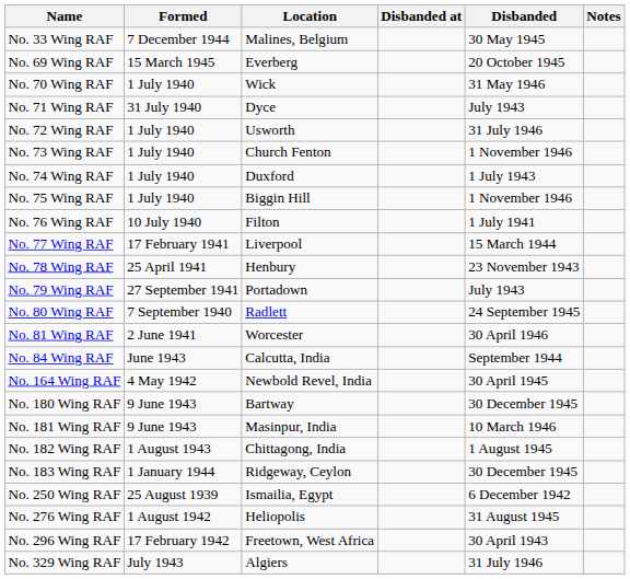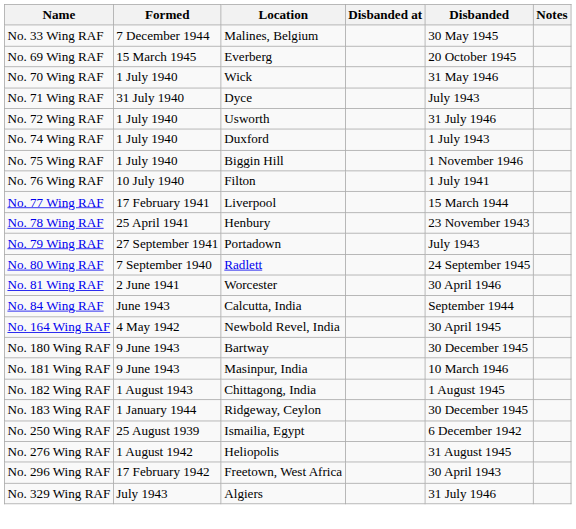- row: No. 73 Wing RAF | 1 July 1940 | Church Fenton | 1 November 1946
